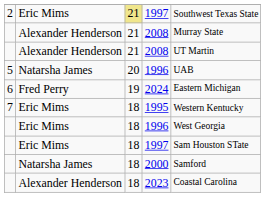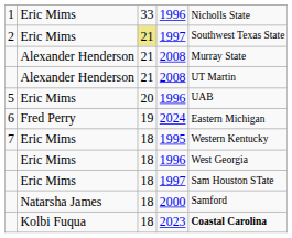+ row: 1 | Eric Mims | 33 | 1996 | Nicholls State
5 / 1996 | column 2: Natarsha James -> Eric Mims
2023 | column 2: Alexander Henderson -> Kolbi Fuqua
2023 | column 5: normal -> bold
